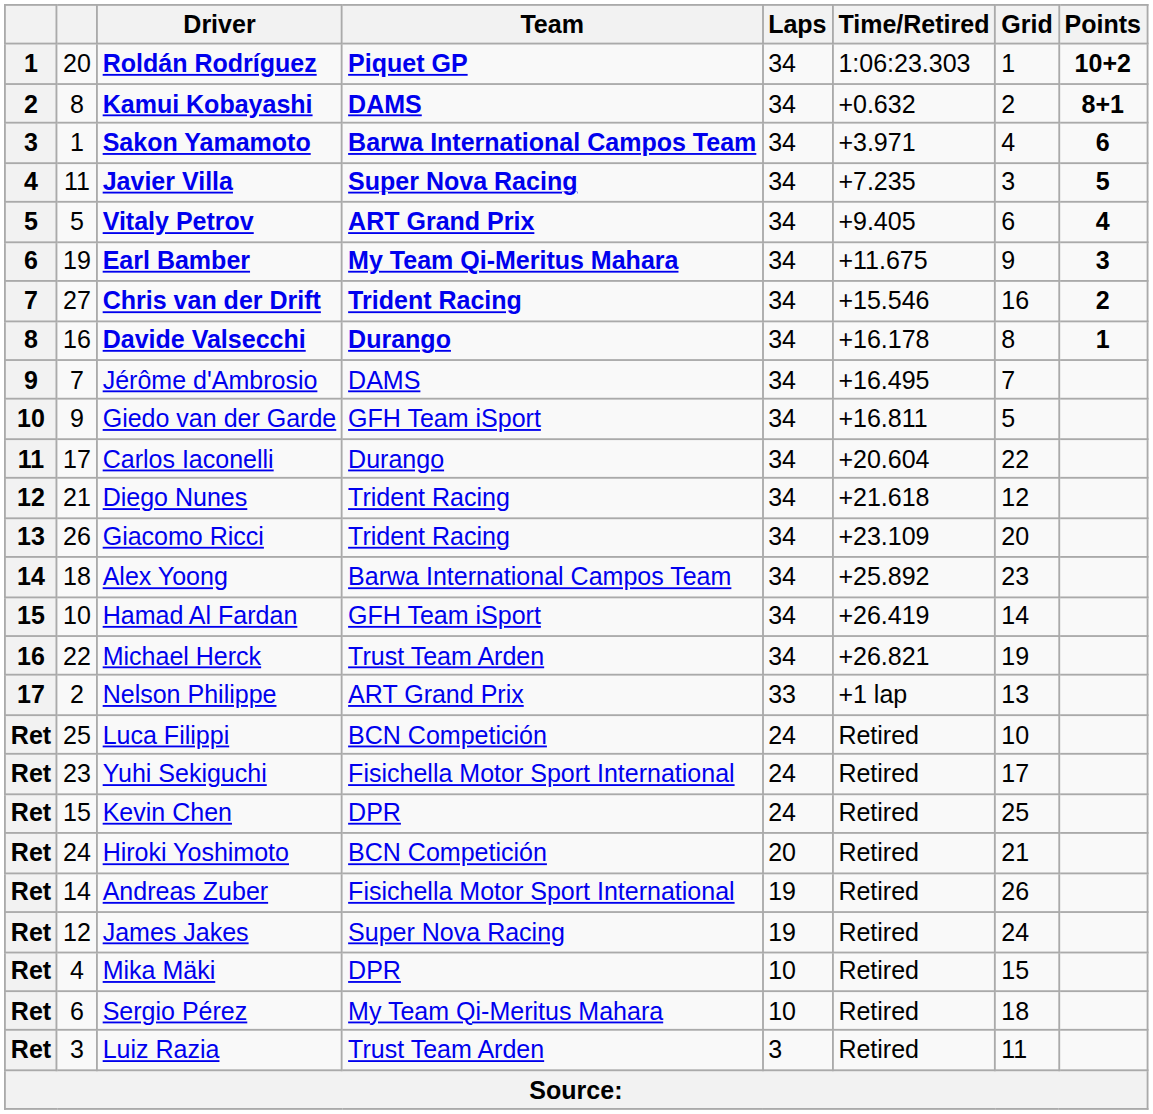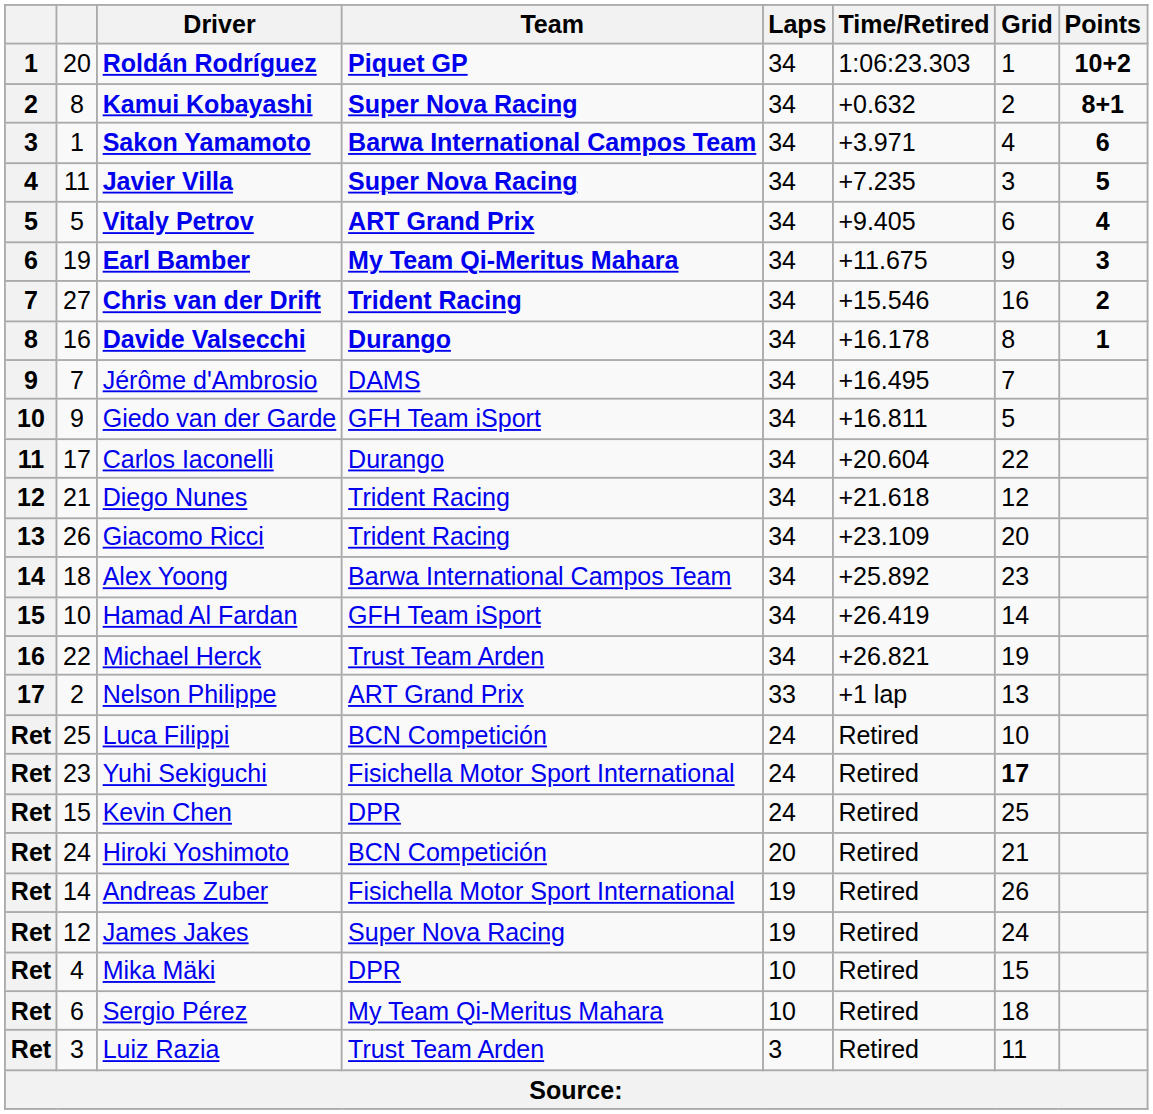Kamui Kobayashi | Team: DAMS -> Super Nova Racing
Yuhi Sekiguchi | Grid: normal -> bold
